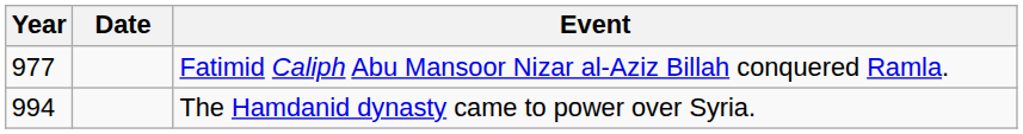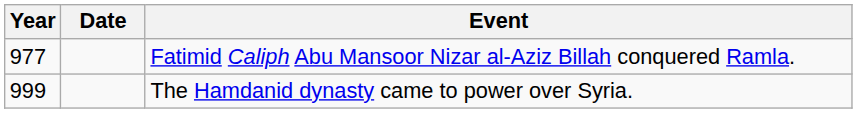The Hamdanid dynasty came to power over Syria. | Year: 994 -> 999
